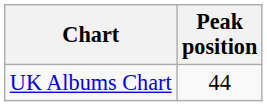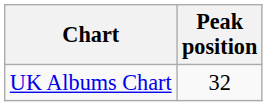UK Albums Chart | Peak position: 44 -> 32
